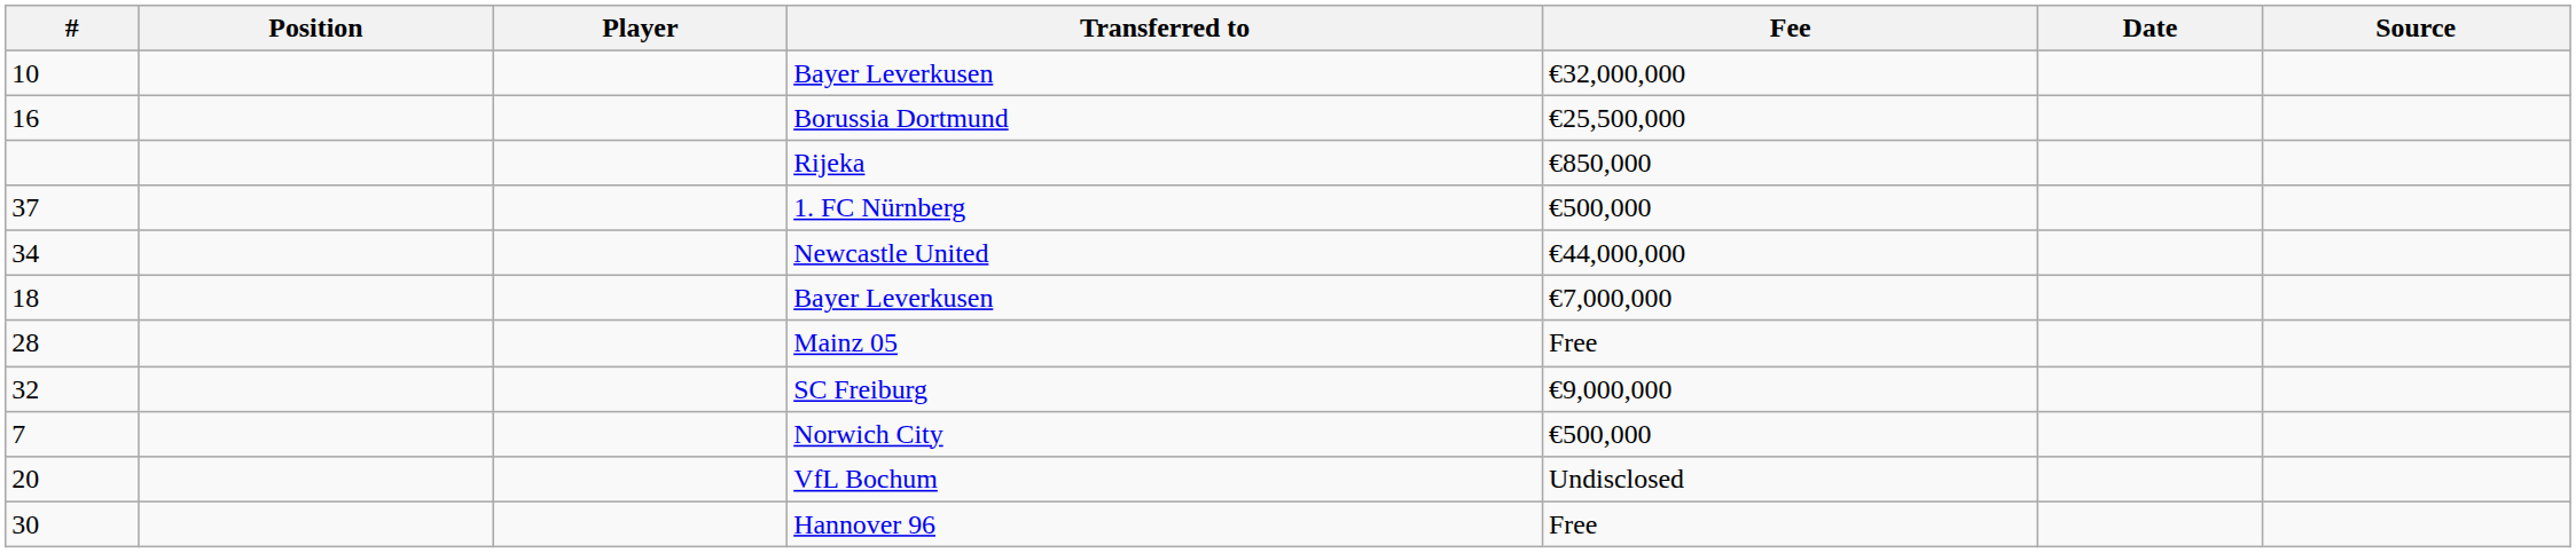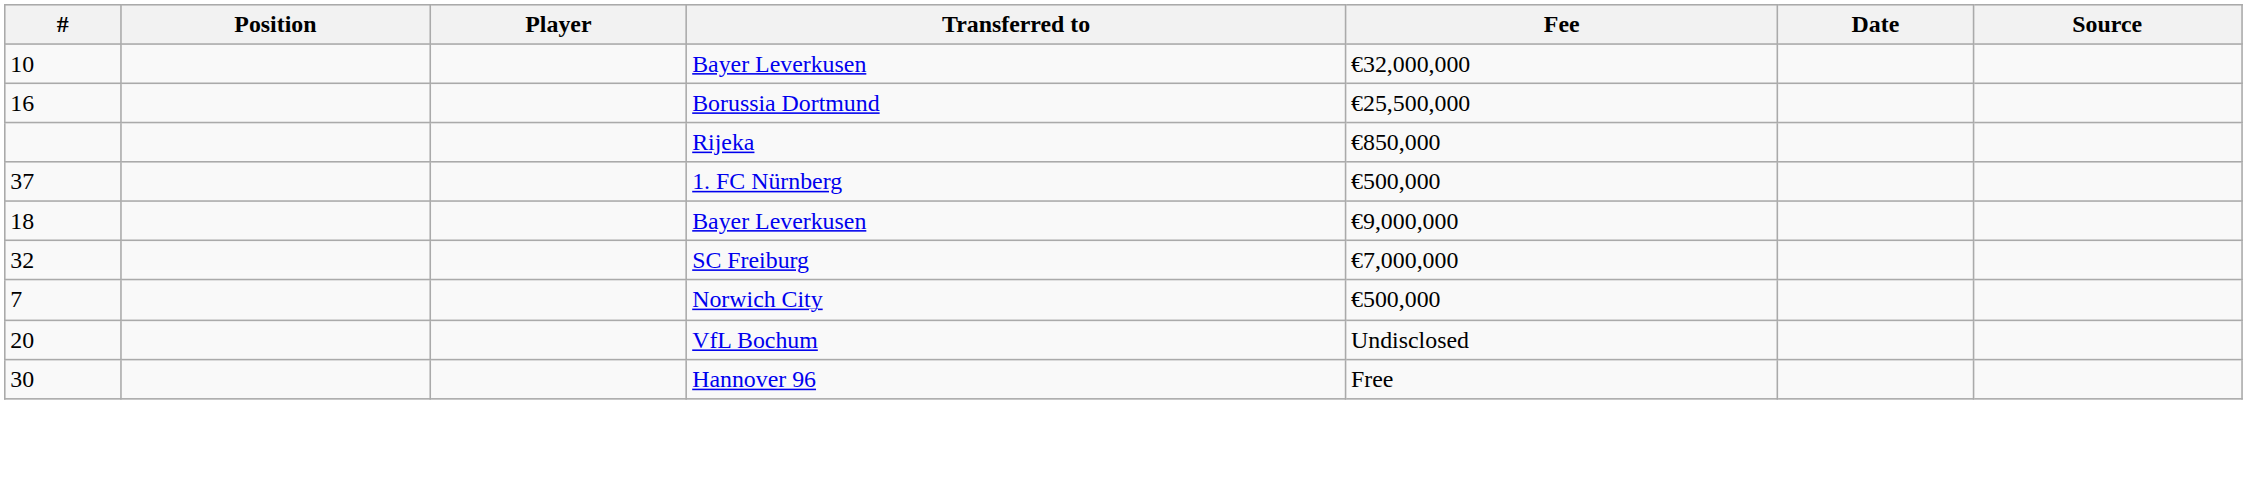- row: 34 | Newcastle United | €44,000,000
18 / Bayer Leverkusen | Fee: €7,000,000 -> €9,000,000
- row: 28 | Mainz 05 | Free
SC Freiburg | Fee: €9,000,000 -> €7,000,000
